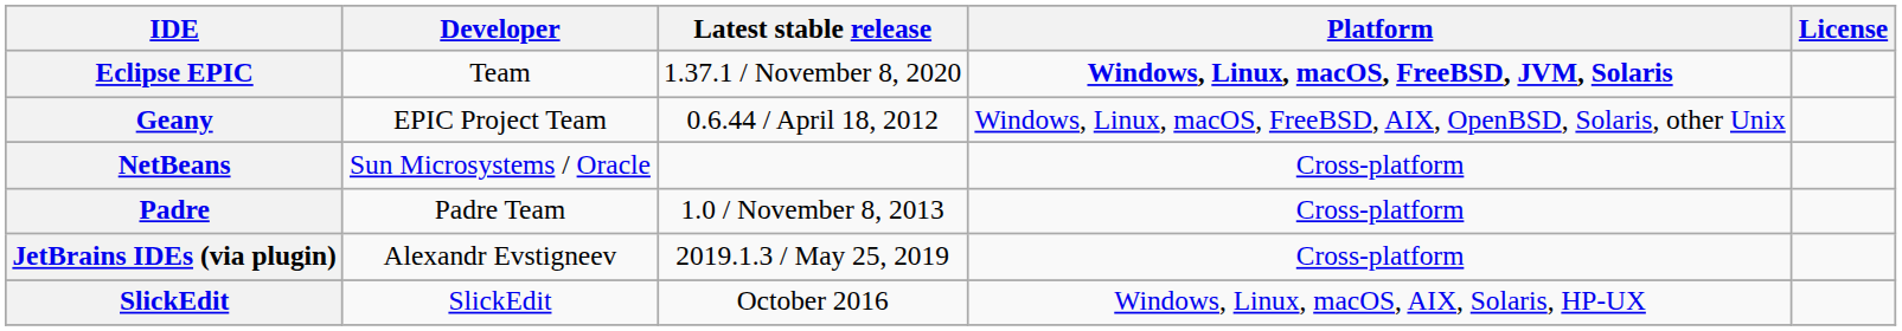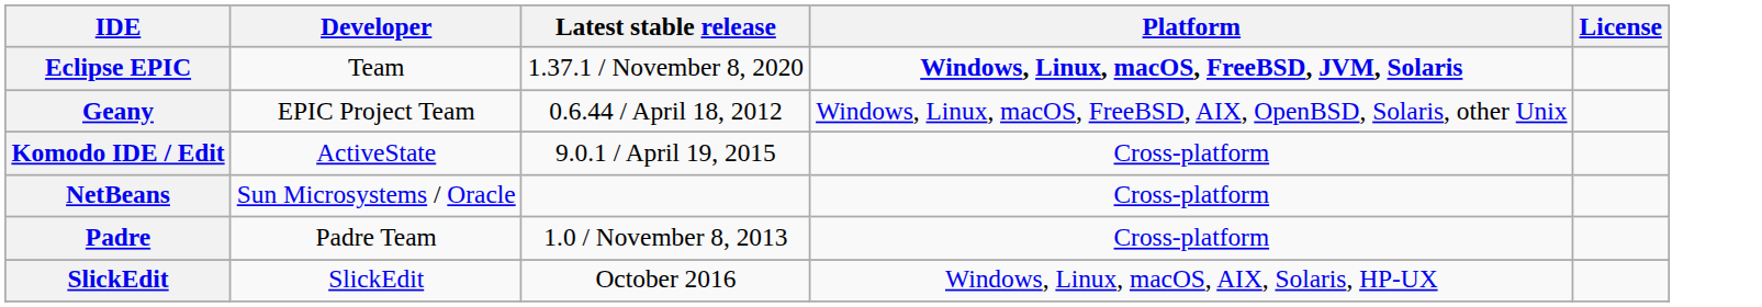+ row: Komodo IDE / Edit | ActiveState | 9.0.1 / April 19, 2015 | Cross-platform
- row: JetBrains IDEs (via plugin) | Alexandr Evstigneev | 2019.1.3 / May 25, 2019 | Cross-platform
